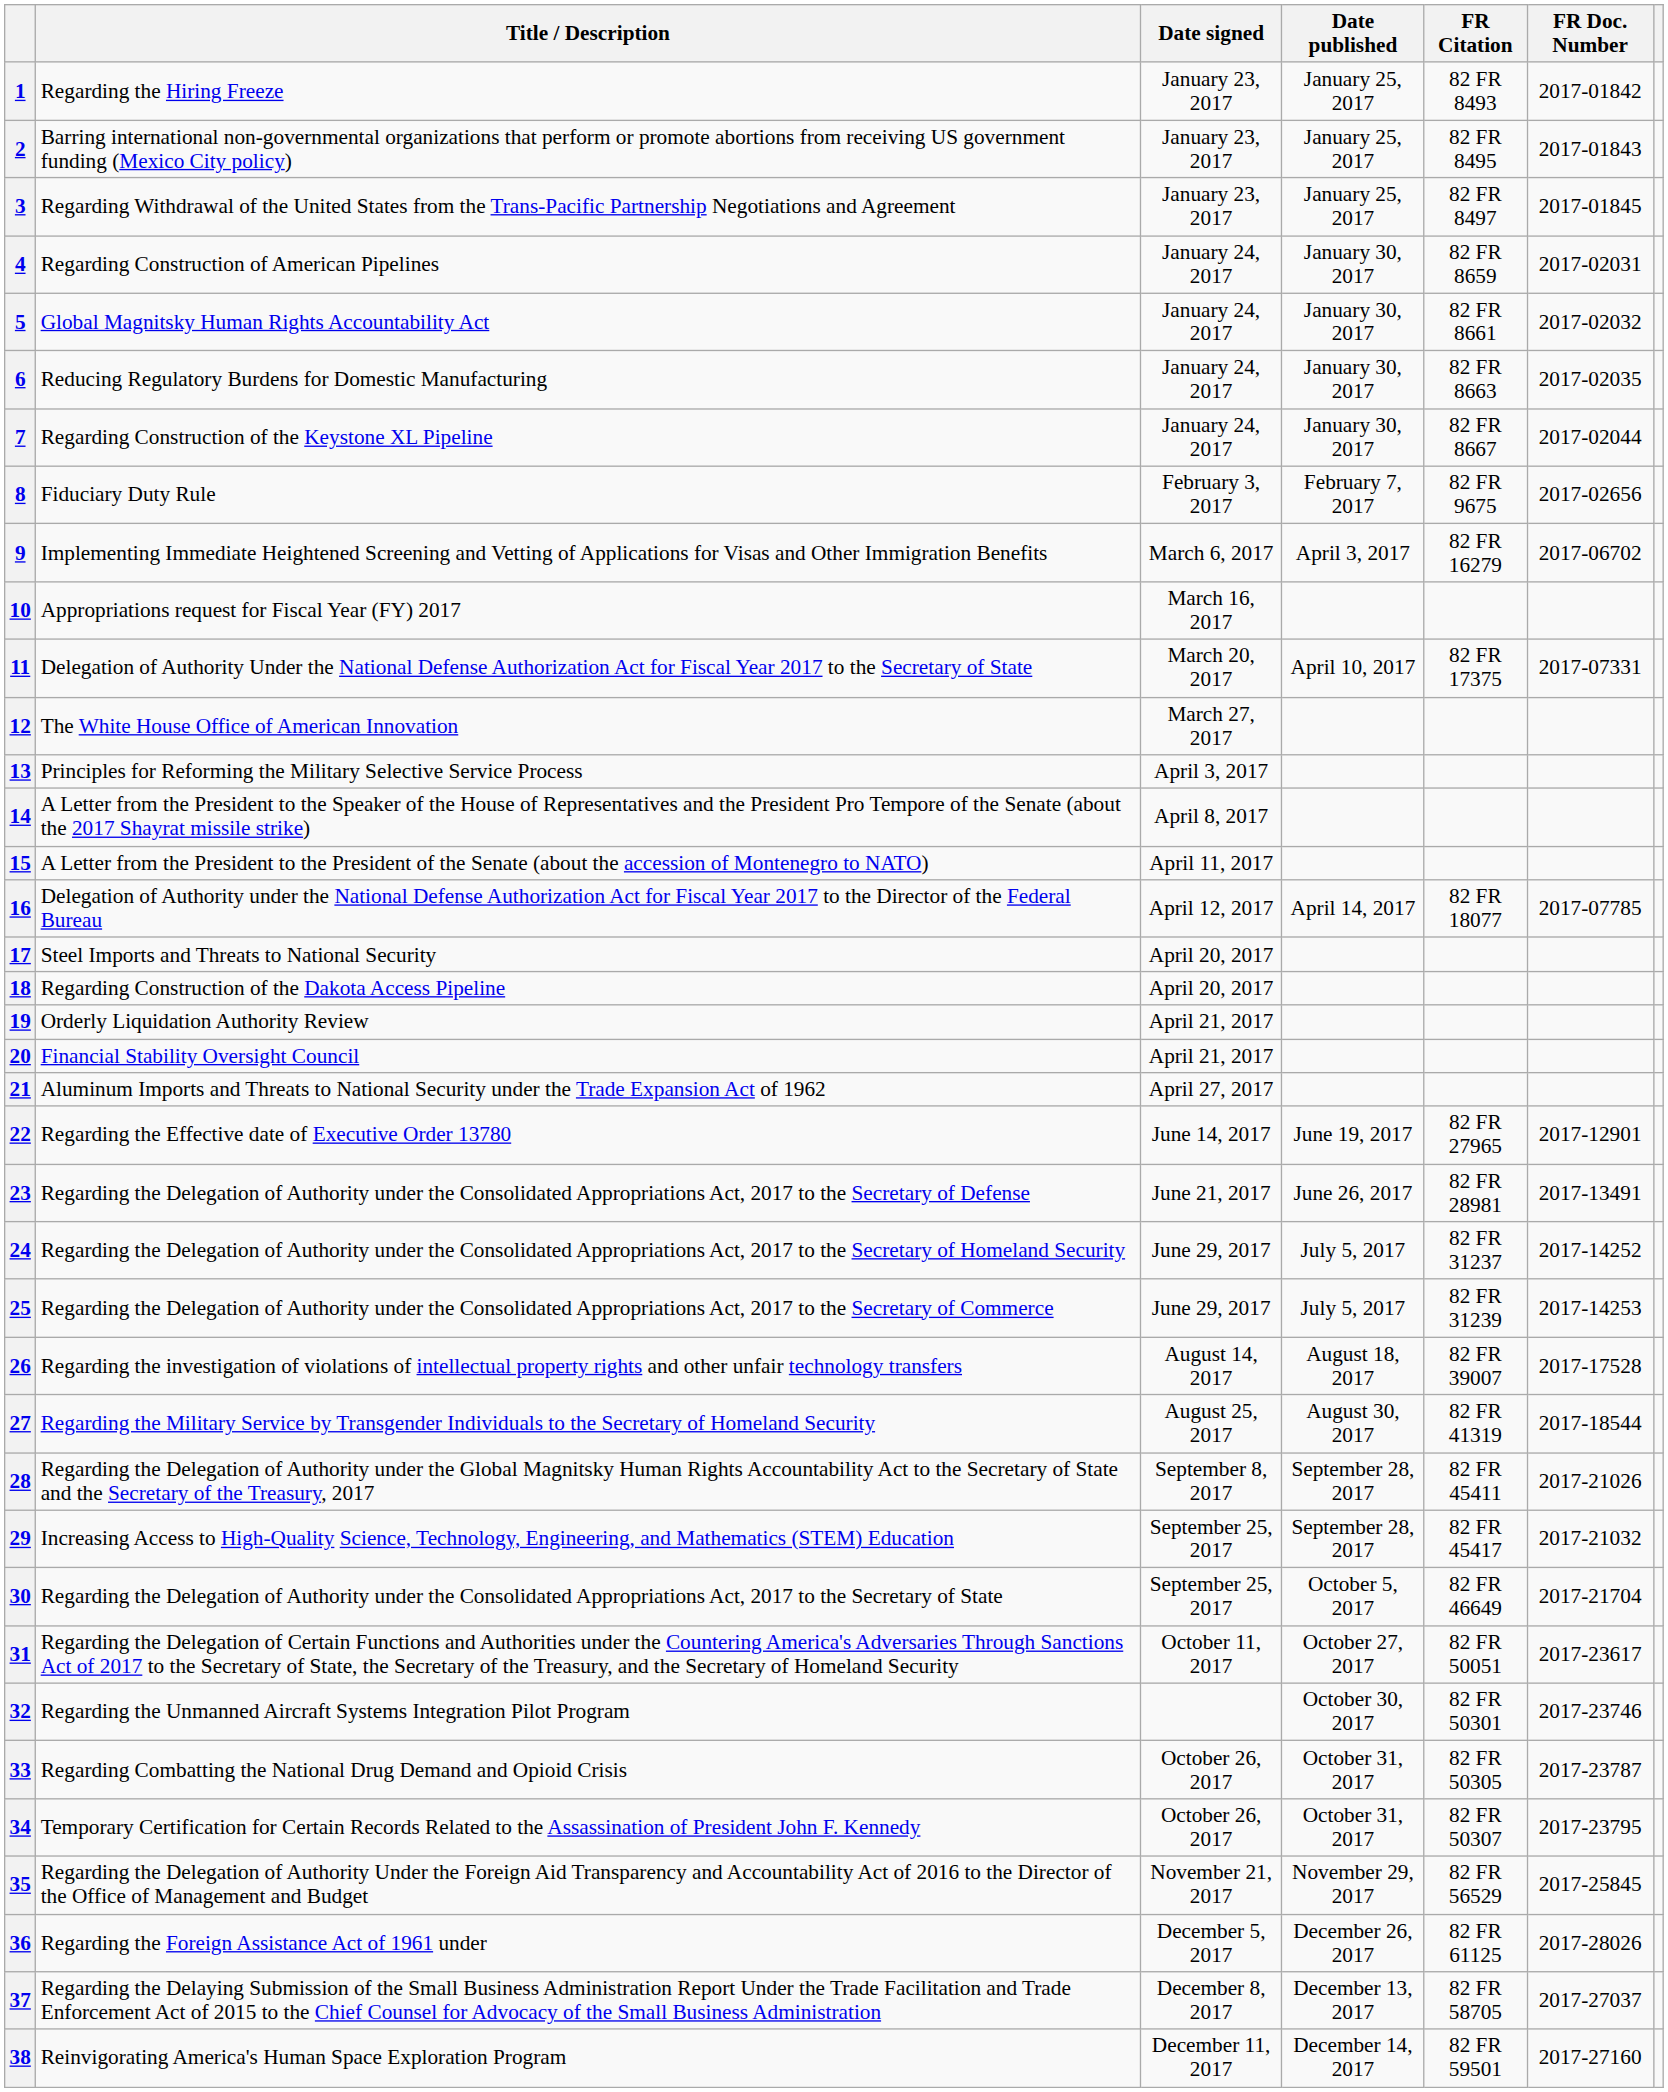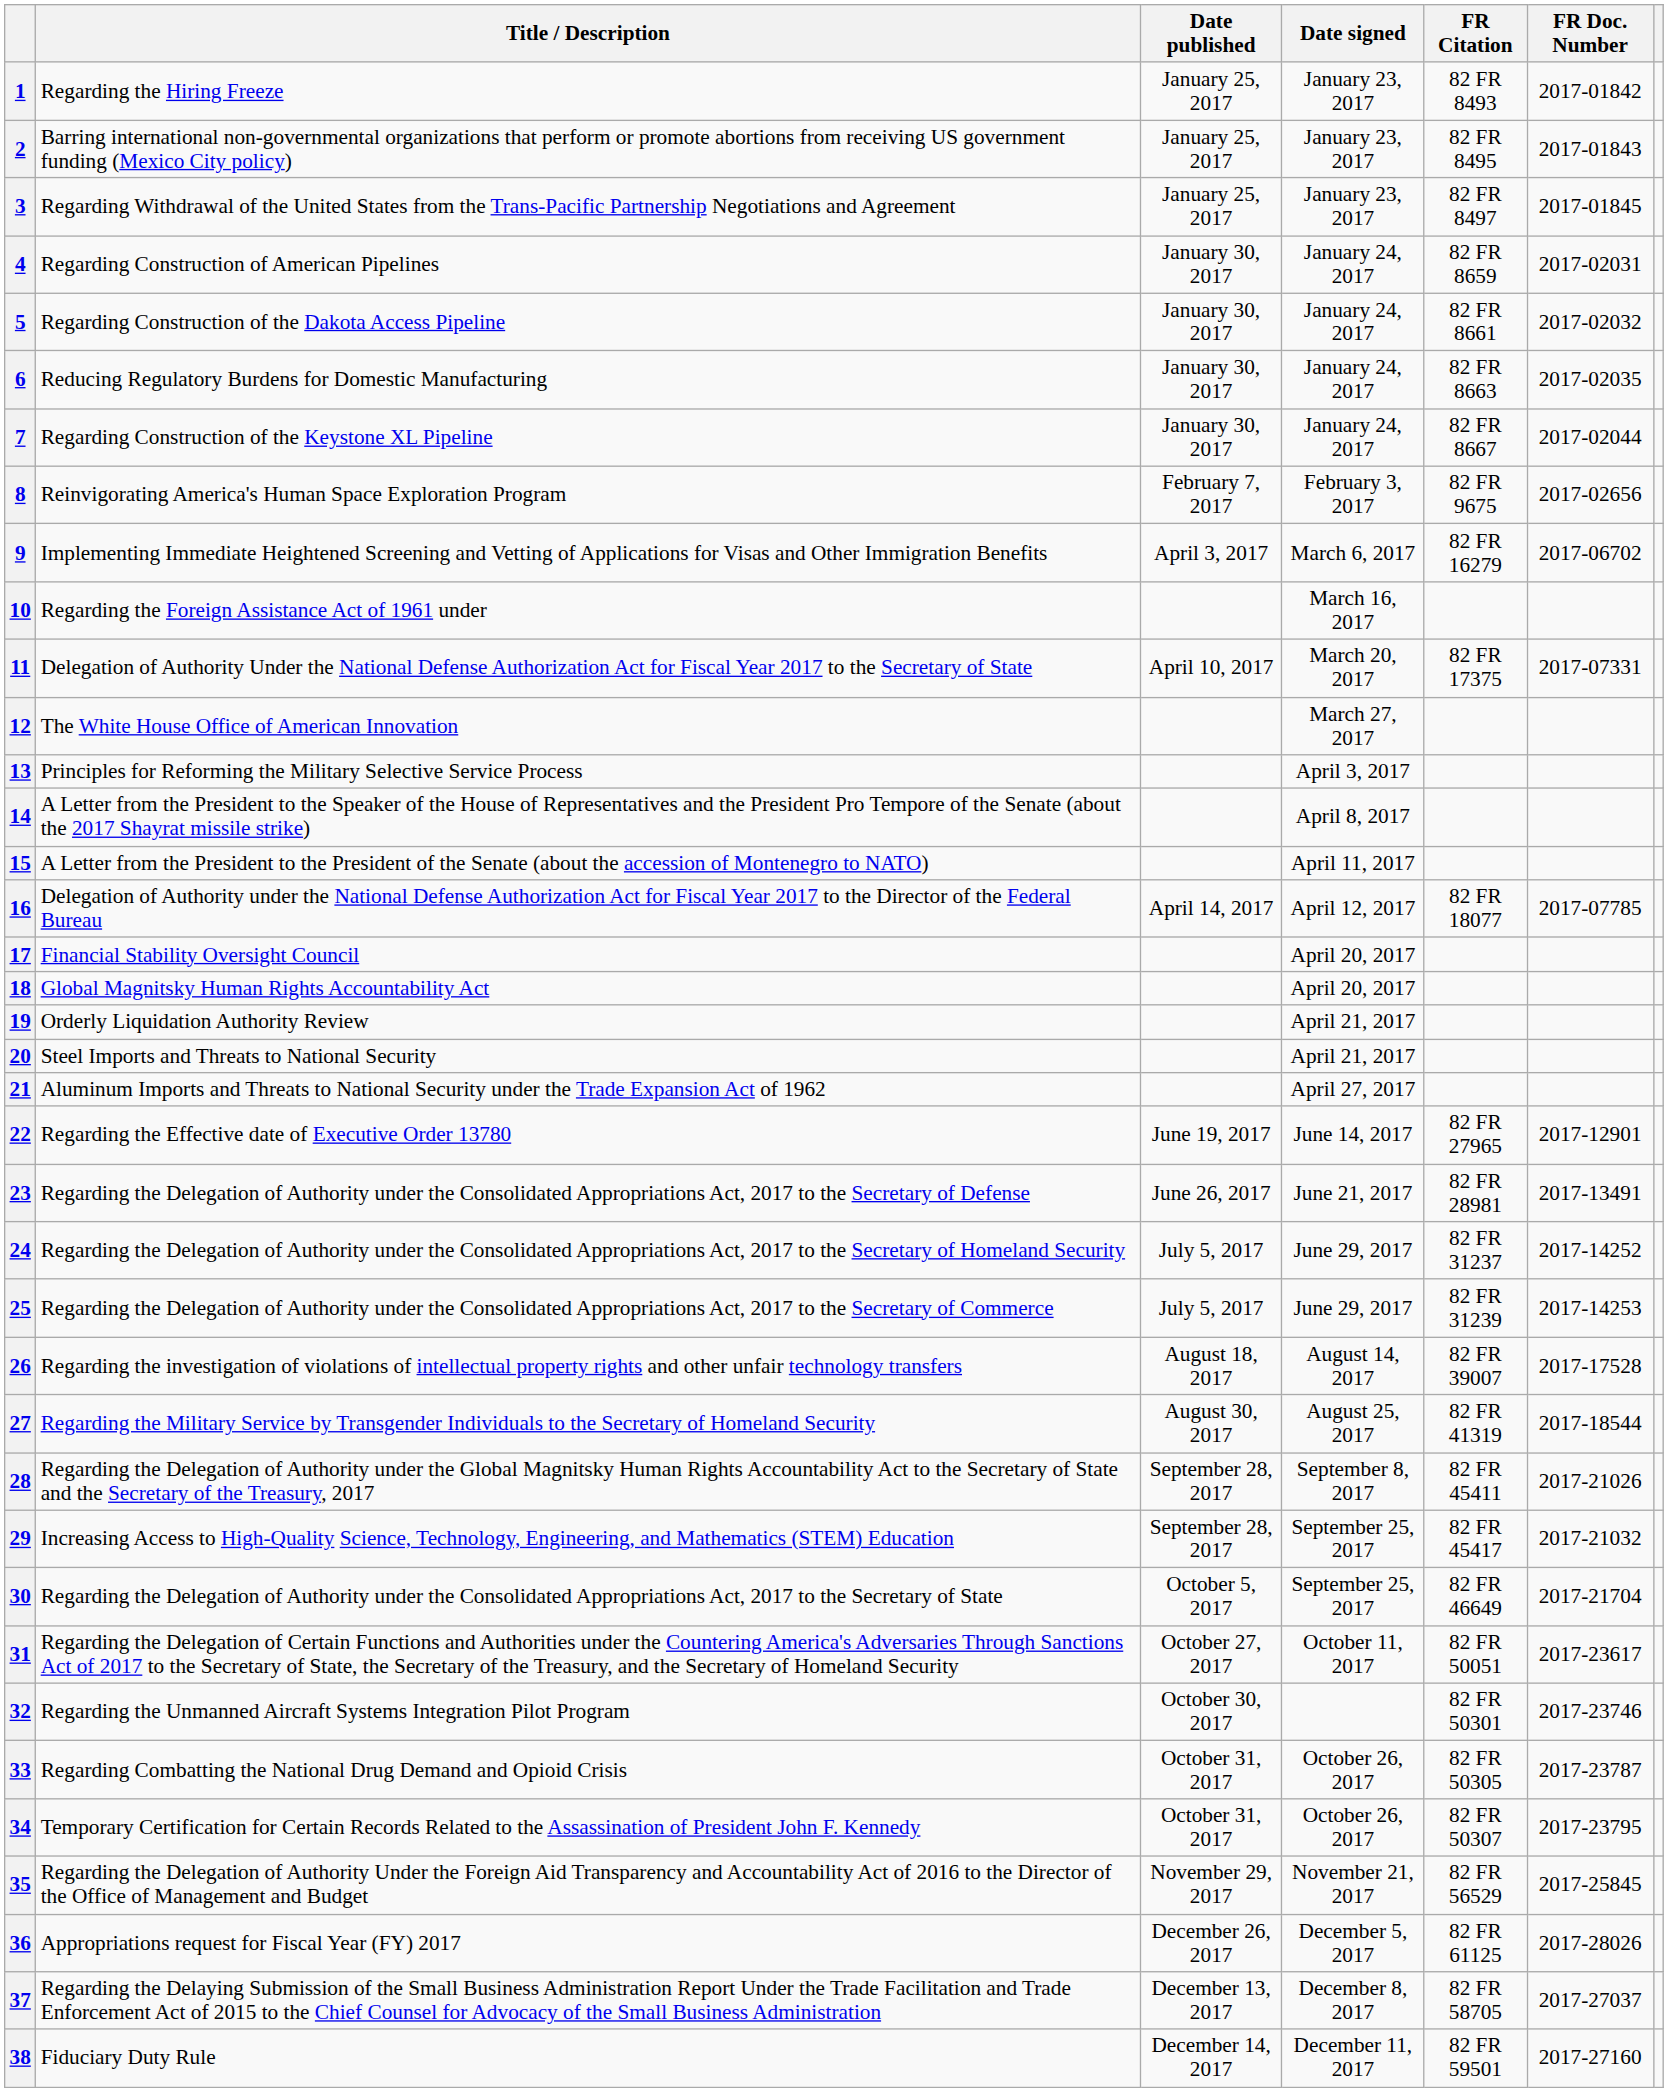columns swapped: Date signed <-> Date published
5 | Title / Description: Global Magnitsky Human Rights Accountability Act -> Regarding Construction of the Dakota Access Pipeline
8 | Title / Description: Fiduciary Duty Rule -> Reinvigorating America's Human Space Exploration Program
10 | Title / Description: Appropriations request for Fiscal Year (FY) 2017 -> Regarding the Foreign Assistance Act of 1961 under
17 | Title / Description: Steel Imports and Threats to National Security -> Financial Stability Oversight Council
18 | Title / Description: Regarding Construction of the Dakota Access Pipeline -> Global Magnitsky Human Rights Accountability Act
20 | Title / Description: Financial Stability Oversight Council -> Steel Imports and Threats to National Security
36 | Title / Description: Regarding the Foreign Assistance Act of 1961 under -> Appropriations request for Fiscal Year (FY) 2017
38 | Title / Description: Reinvigorating America's Human Space Exploration Program -> Fiduciary Duty Rule
